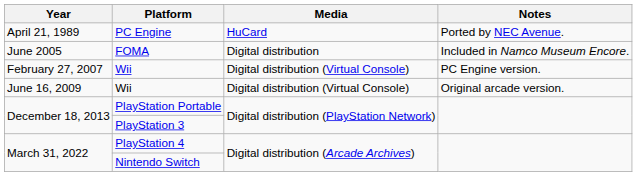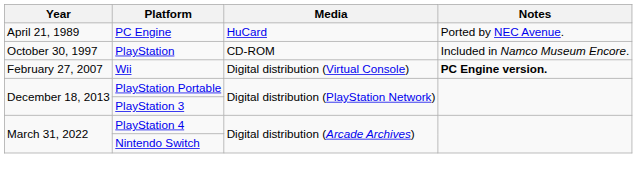+ row: October 30, 1997 | PlayStation | CD-ROM | Included in Namco Museum Encore.
- row: June 2005 | FOMA | Digital distribution | Included in Namco Museum Encore.
February 27, 2007 / Wii | Notes: normal -> bold
- row: June 16, 2009 | Wii | Digital distribution (Virtual Console) | Original arcade version.
